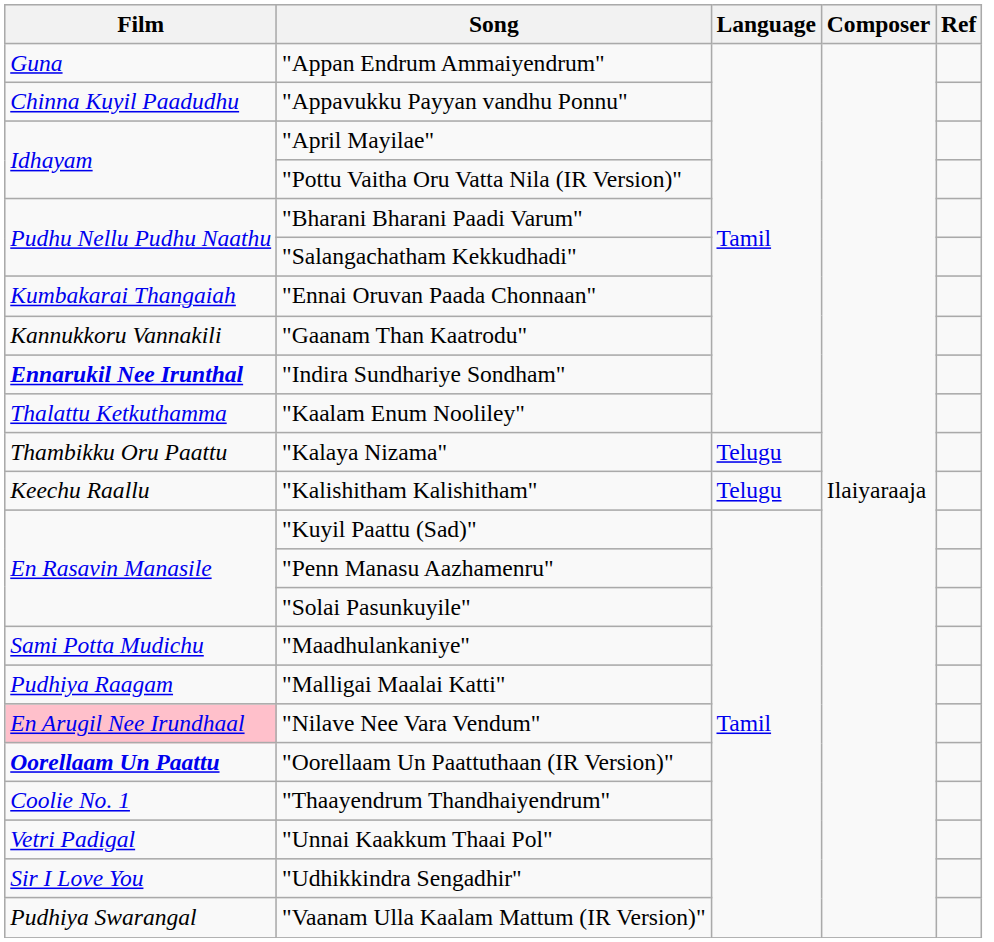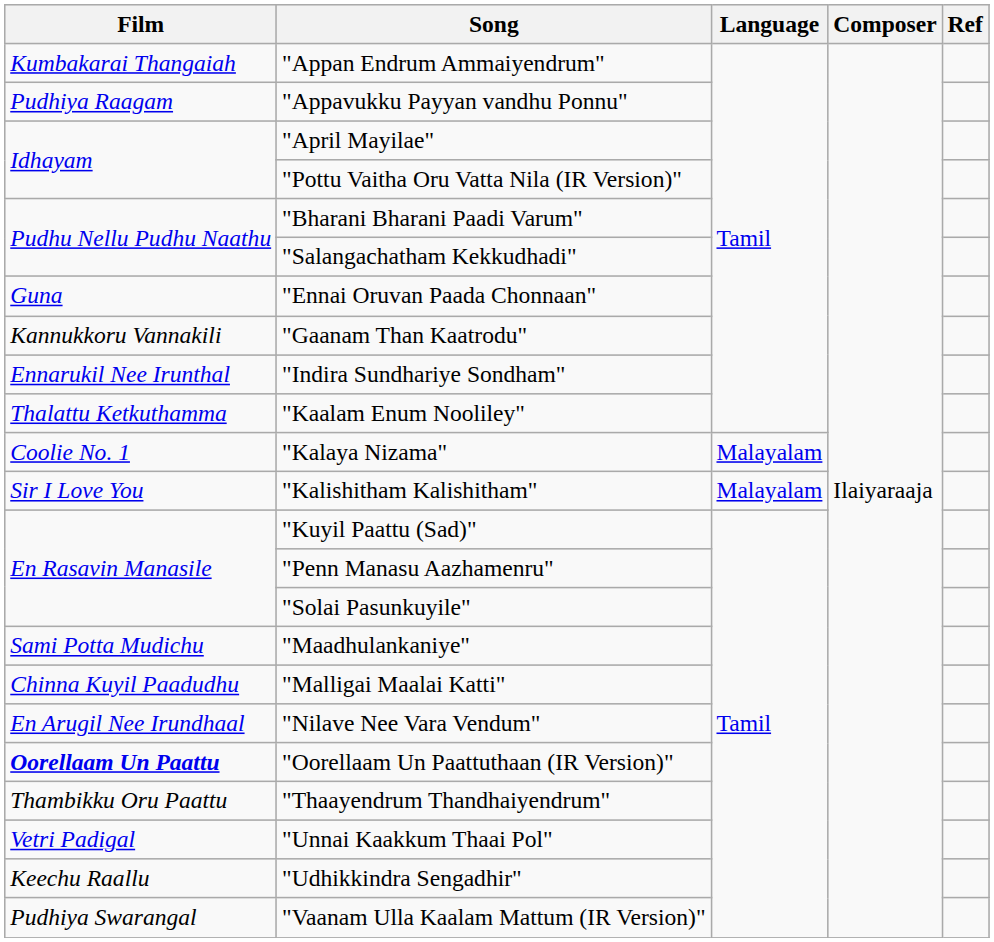"Appan Endrum Ammaiyendrum" | Film: Guna -> Kumbakarai Thangaiah
"Appavukku Payyan vandhu Ponnu" | Film: Chinna Kuyil Paadudhu -> Pudhiya Raagam
"Ennai Oruvan Paada Chonnaan" | Film: Kumbakarai Thangaiah -> Guna
"Indira Sundhariye Sondham" | Film: bold -> normal
"Kalaya Nizama" | Film: Thambikku Oru Paattu -> Coolie No. 1
"Kalaya Nizama" | Language: Telugu -> Malayalam
"Kalishitham Kalishitham" | Film: Keechu Raallu -> Sir I Love You
"Kalishitham Kalishitham" | Language: Telugu -> Malayalam
"Malligai Maalai Katti" | Film: Pudhiya Raagam -> Chinna Kuyil Paadudhu
"Nilave Nee Vara Vendum" | Film: pink background -> no background
"Thaayendrum Thandhaiyendrum" | Film: Coolie No. 1 -> Thambikku Oru Paattu
"Udhikkindra Sengadhir" | Film: Sir I Love You -> Keechu Raallu
